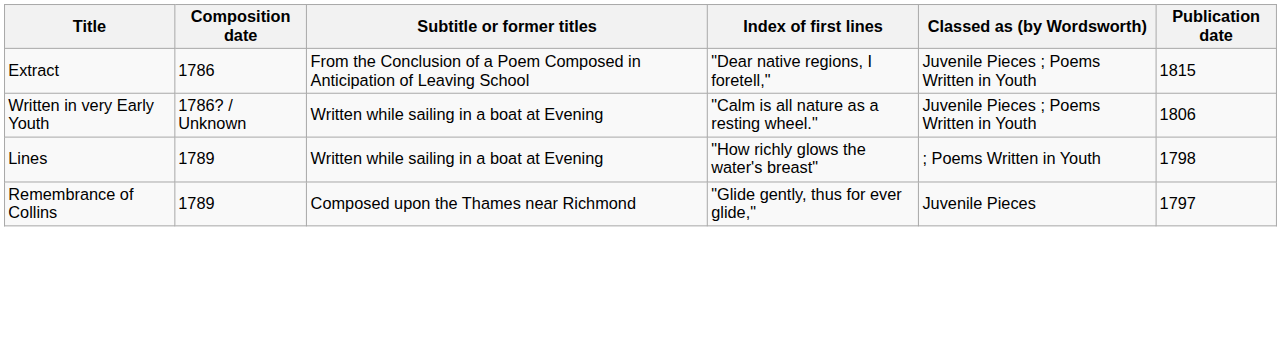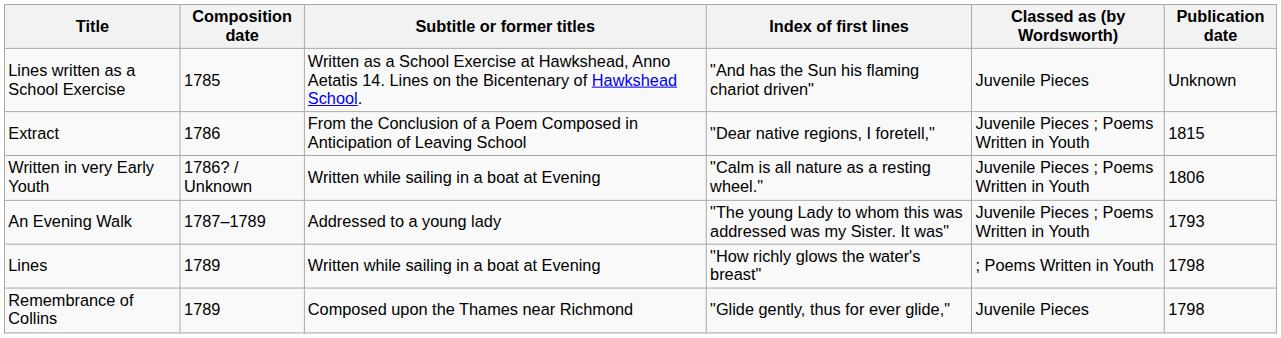+ row: Lines written as a School Exercise | 1785 | Written as a School Exercise at Hawkshead, Anno Aetatis 14. Lines on the Bicentenary of Hawkshead School. | "And has the Sun his flaming chariot driven" | Juvenile Pieces | Unknown
+ row: An Evening Walk | 1787–1789 | Addressed to a young lady | "The young Lady to whom this was addressed was my Sister. It was" | Juvenile Pieces ; Poems Written in Youth | 1793
Remembrance of Collins | Publication date: 1797 -> 1798
